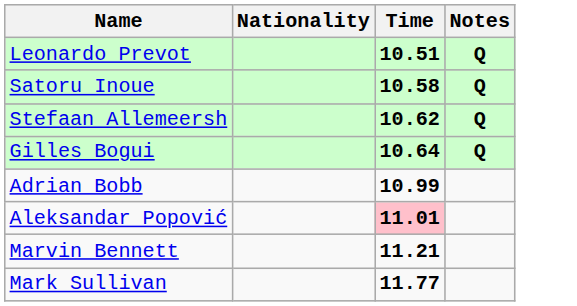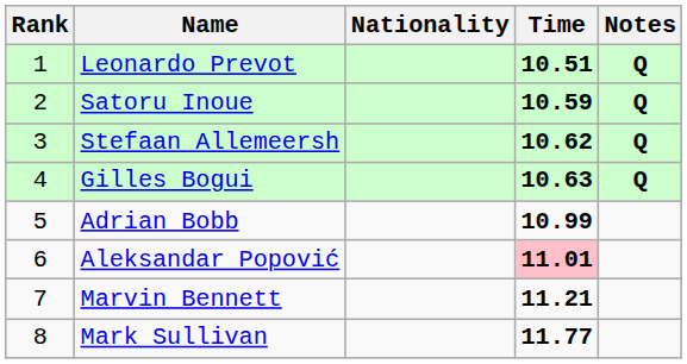+ column: Rank | 1 | 2 | 3 | 4 | 5 | 6 | 7 | 8
Satoru Inoue | Time: 10.58 -> 10.59
Gilles Bogui | Time: 10.64 -> 10.63
